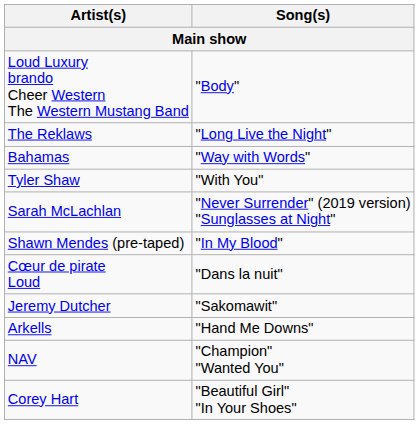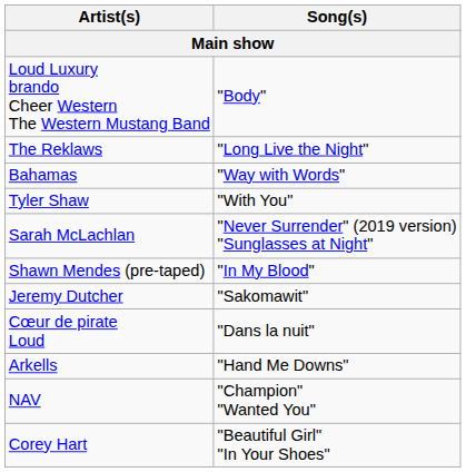rows swapped: Jeremy Dutcher <-> Cœur de pirate Loud
